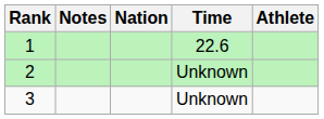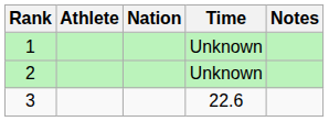columns swapped: Athlete <-> Notes
1 | Time: 22.6 -> Unknown
3 | Time: Unknown -> 22.6
